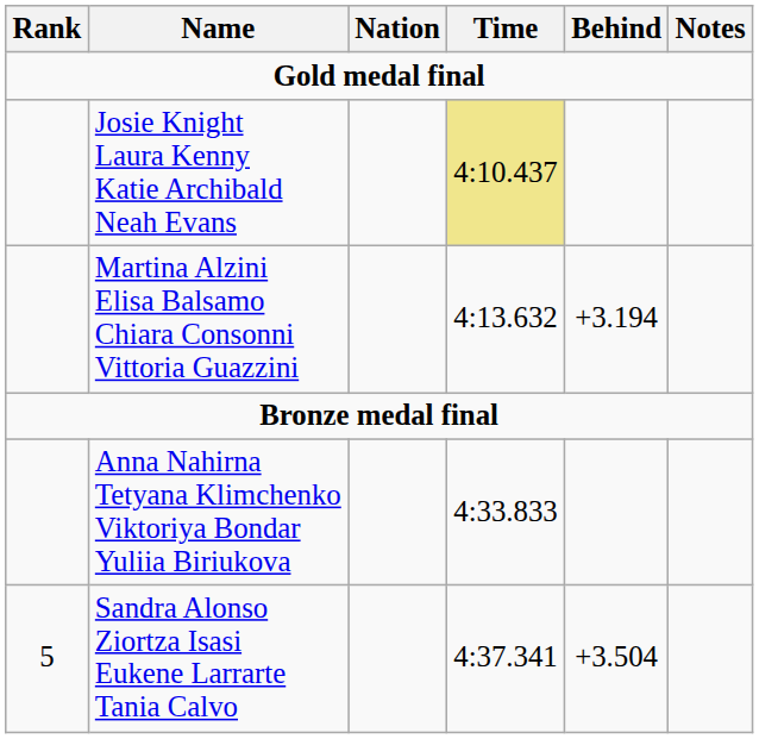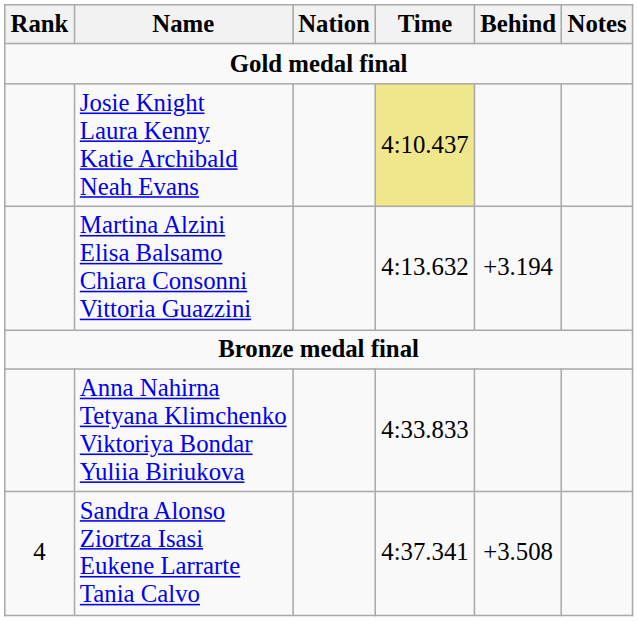Sandra Alonso Ziortza Isasi Eukene Larrarte Tania Calvo | Rank: 5 -> 4
Sandra Alonso Ziortza Isasi Eukene Larrarte Tania Calvo | Behind: +3.504 -> +3.508
